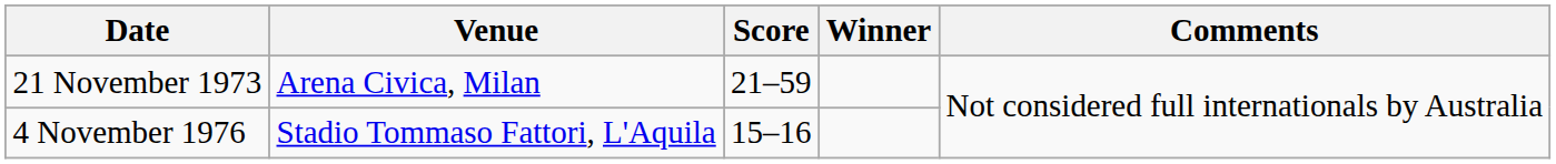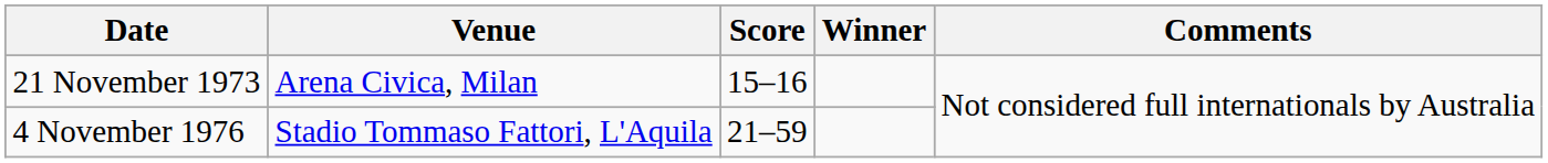21 November 1973 | Score: 21–59 -> 15–16
4 November 1976 | Score: 15–16 -> 21–59
